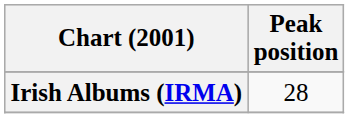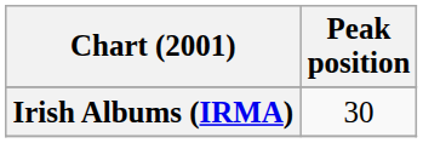Irish Albums (IRMA) | Peak position: 28 -> 30
